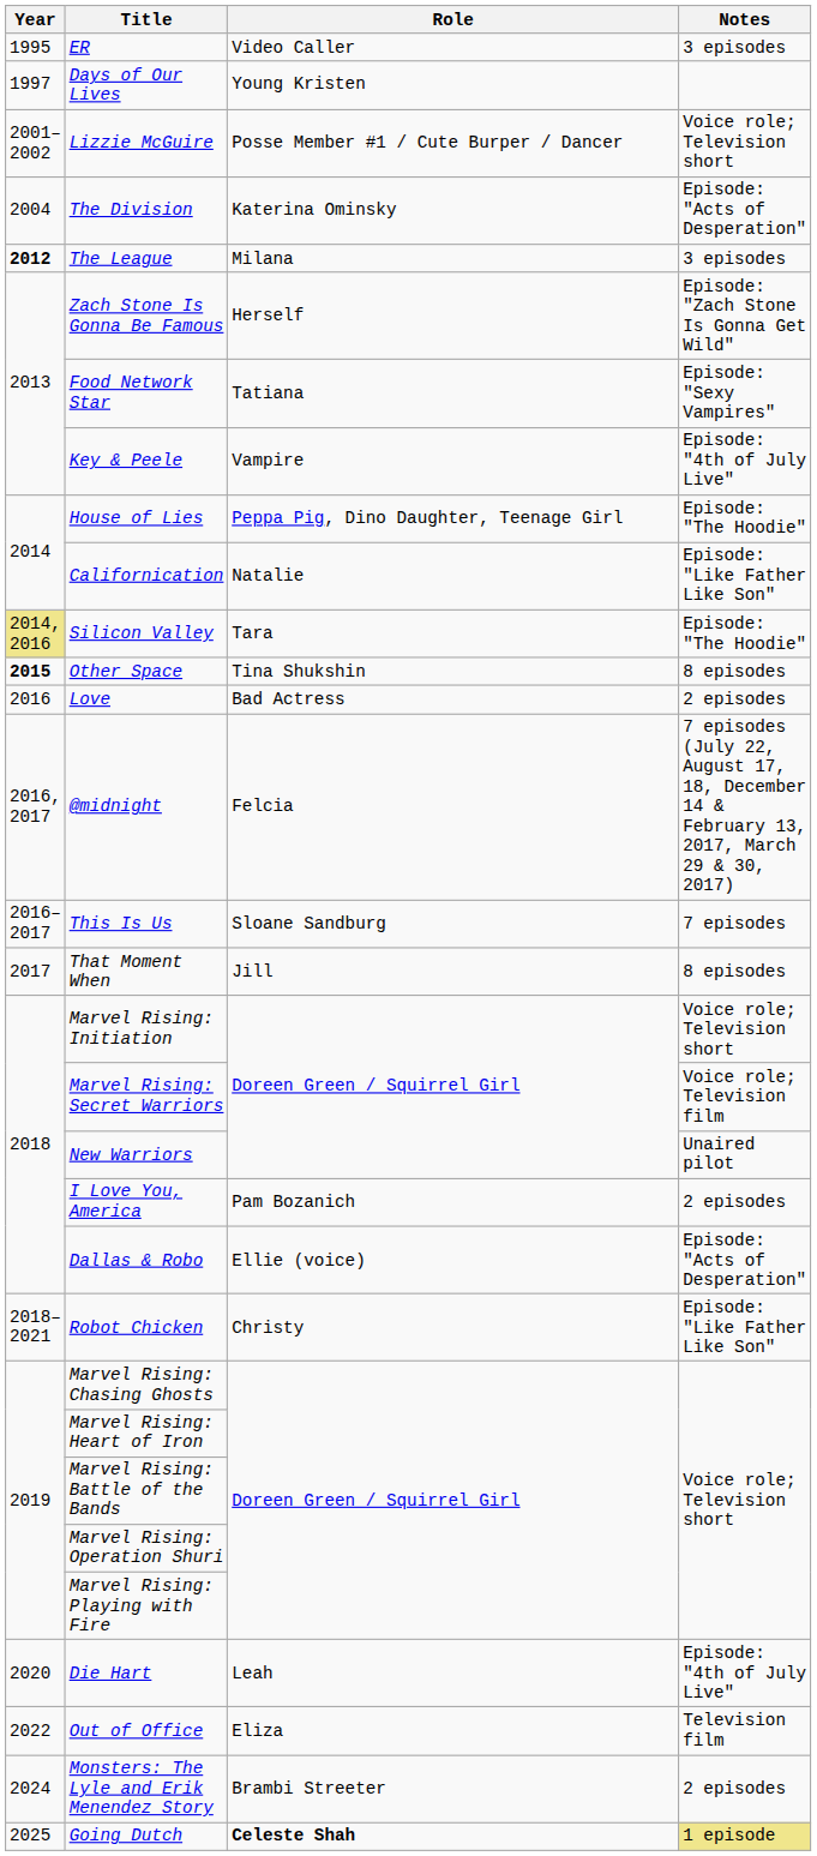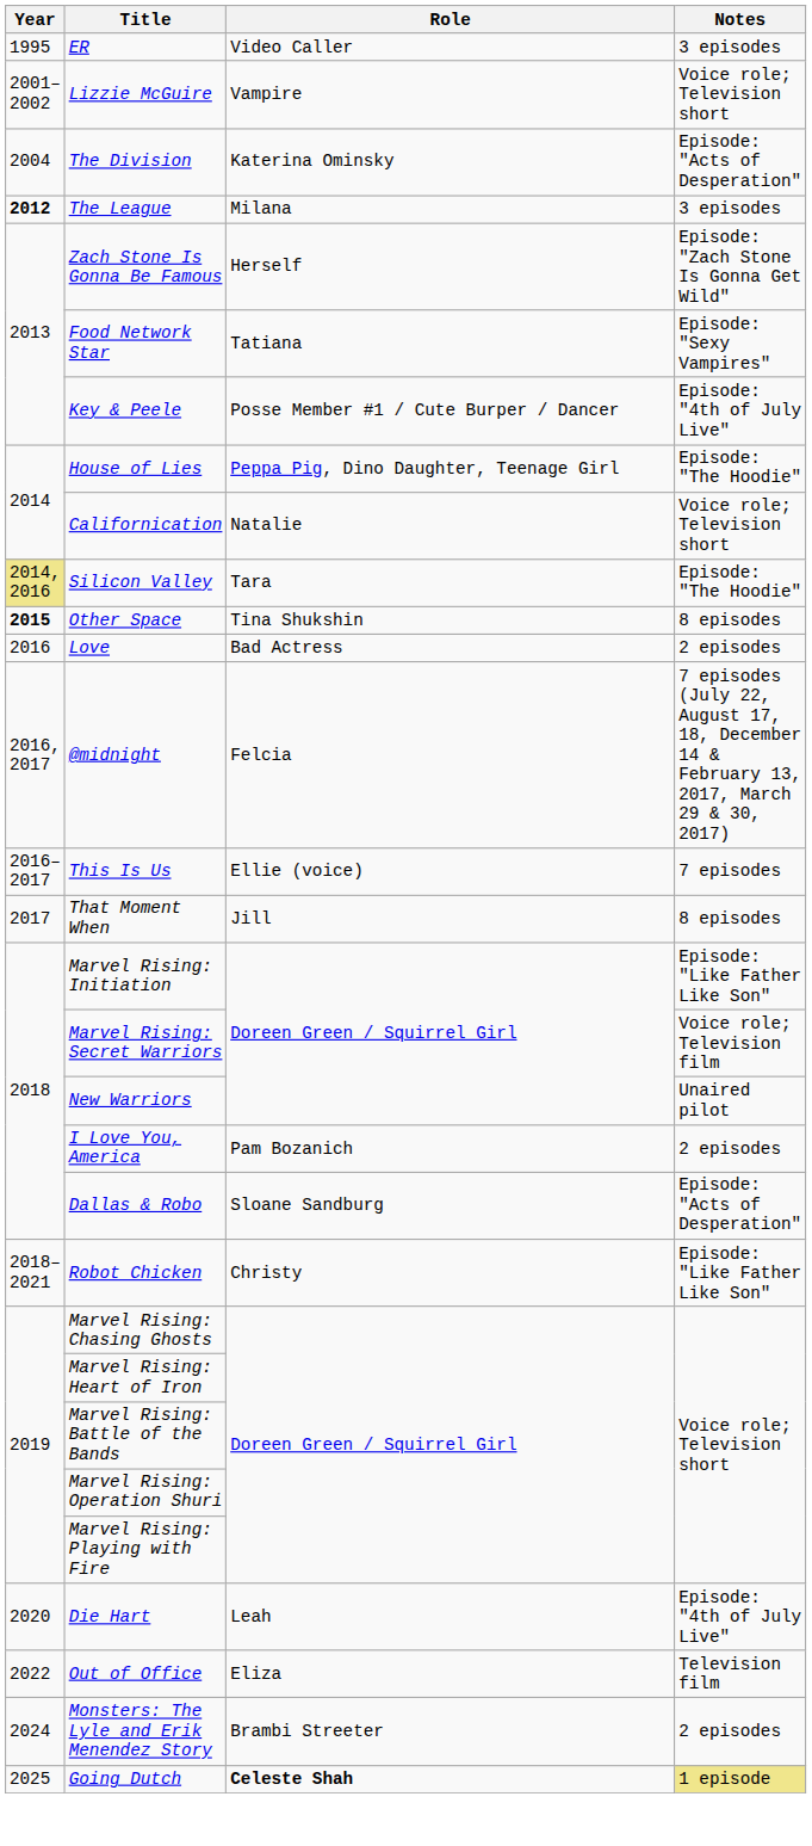- row: 1997 | Days of Our Lives | Young Kristen
Lizzie McGuire | Role: Posse Member #1 / Cute Burper / Dancer -> Vampire
Key & Peele | Role: Vampire -> Posse Member #1 / Cute Burper / Dancer
Californication | Notes: Episode: "Like Father Like Son" -> Voice role; Television short
This Is Us | Role: Sloane Sandburg -> Ellie (voice)
Marvel Rising: Initiation | Notes: Voice role; Television short -> Episode: "Like Father Like Son"
Dallas & Robo | Role: Ellie (voice) -> Sloane Sandburg
